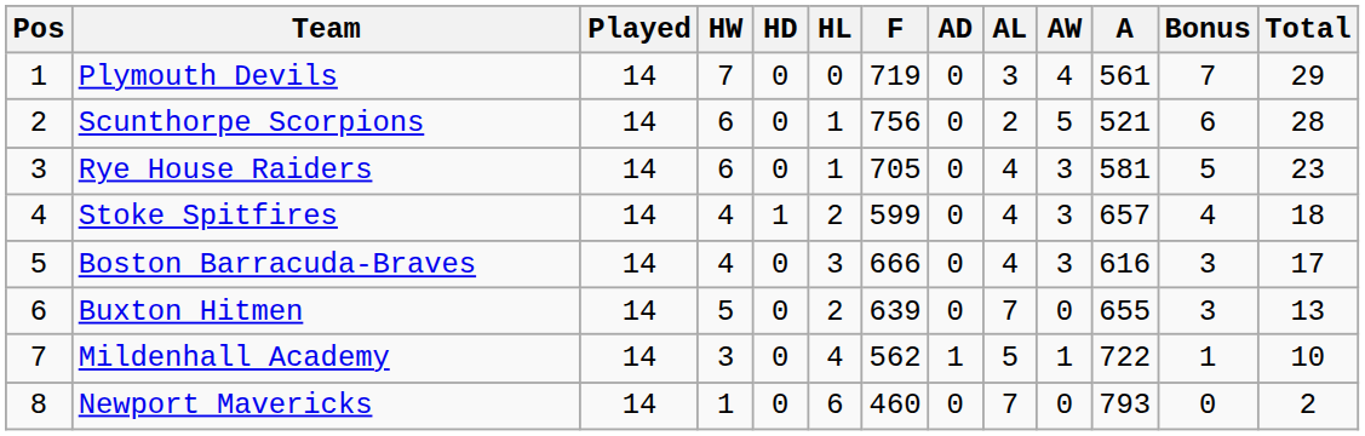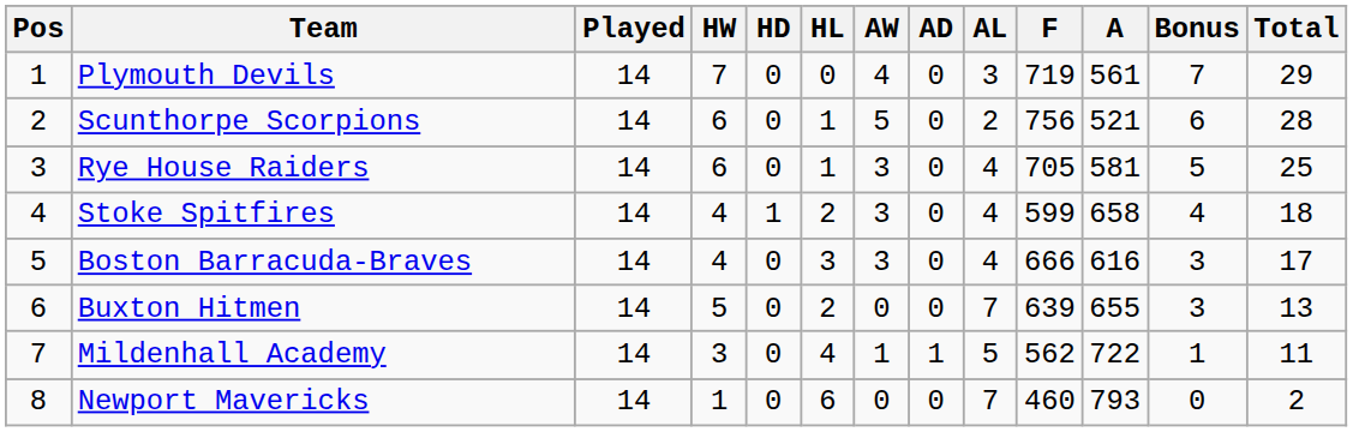columns swapped: AW <-> F
Rye House Raiders | Total: 23 -> 25
Stoke Spitfires | A: 657 -> 658
Mildenhall Academy | Total: 10 -> 11
